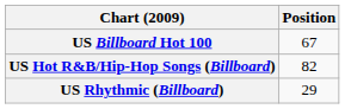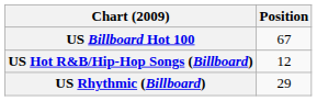US Hot R&B/Hip-Hop Songs (Billboard) | Position: 82 -> 12
